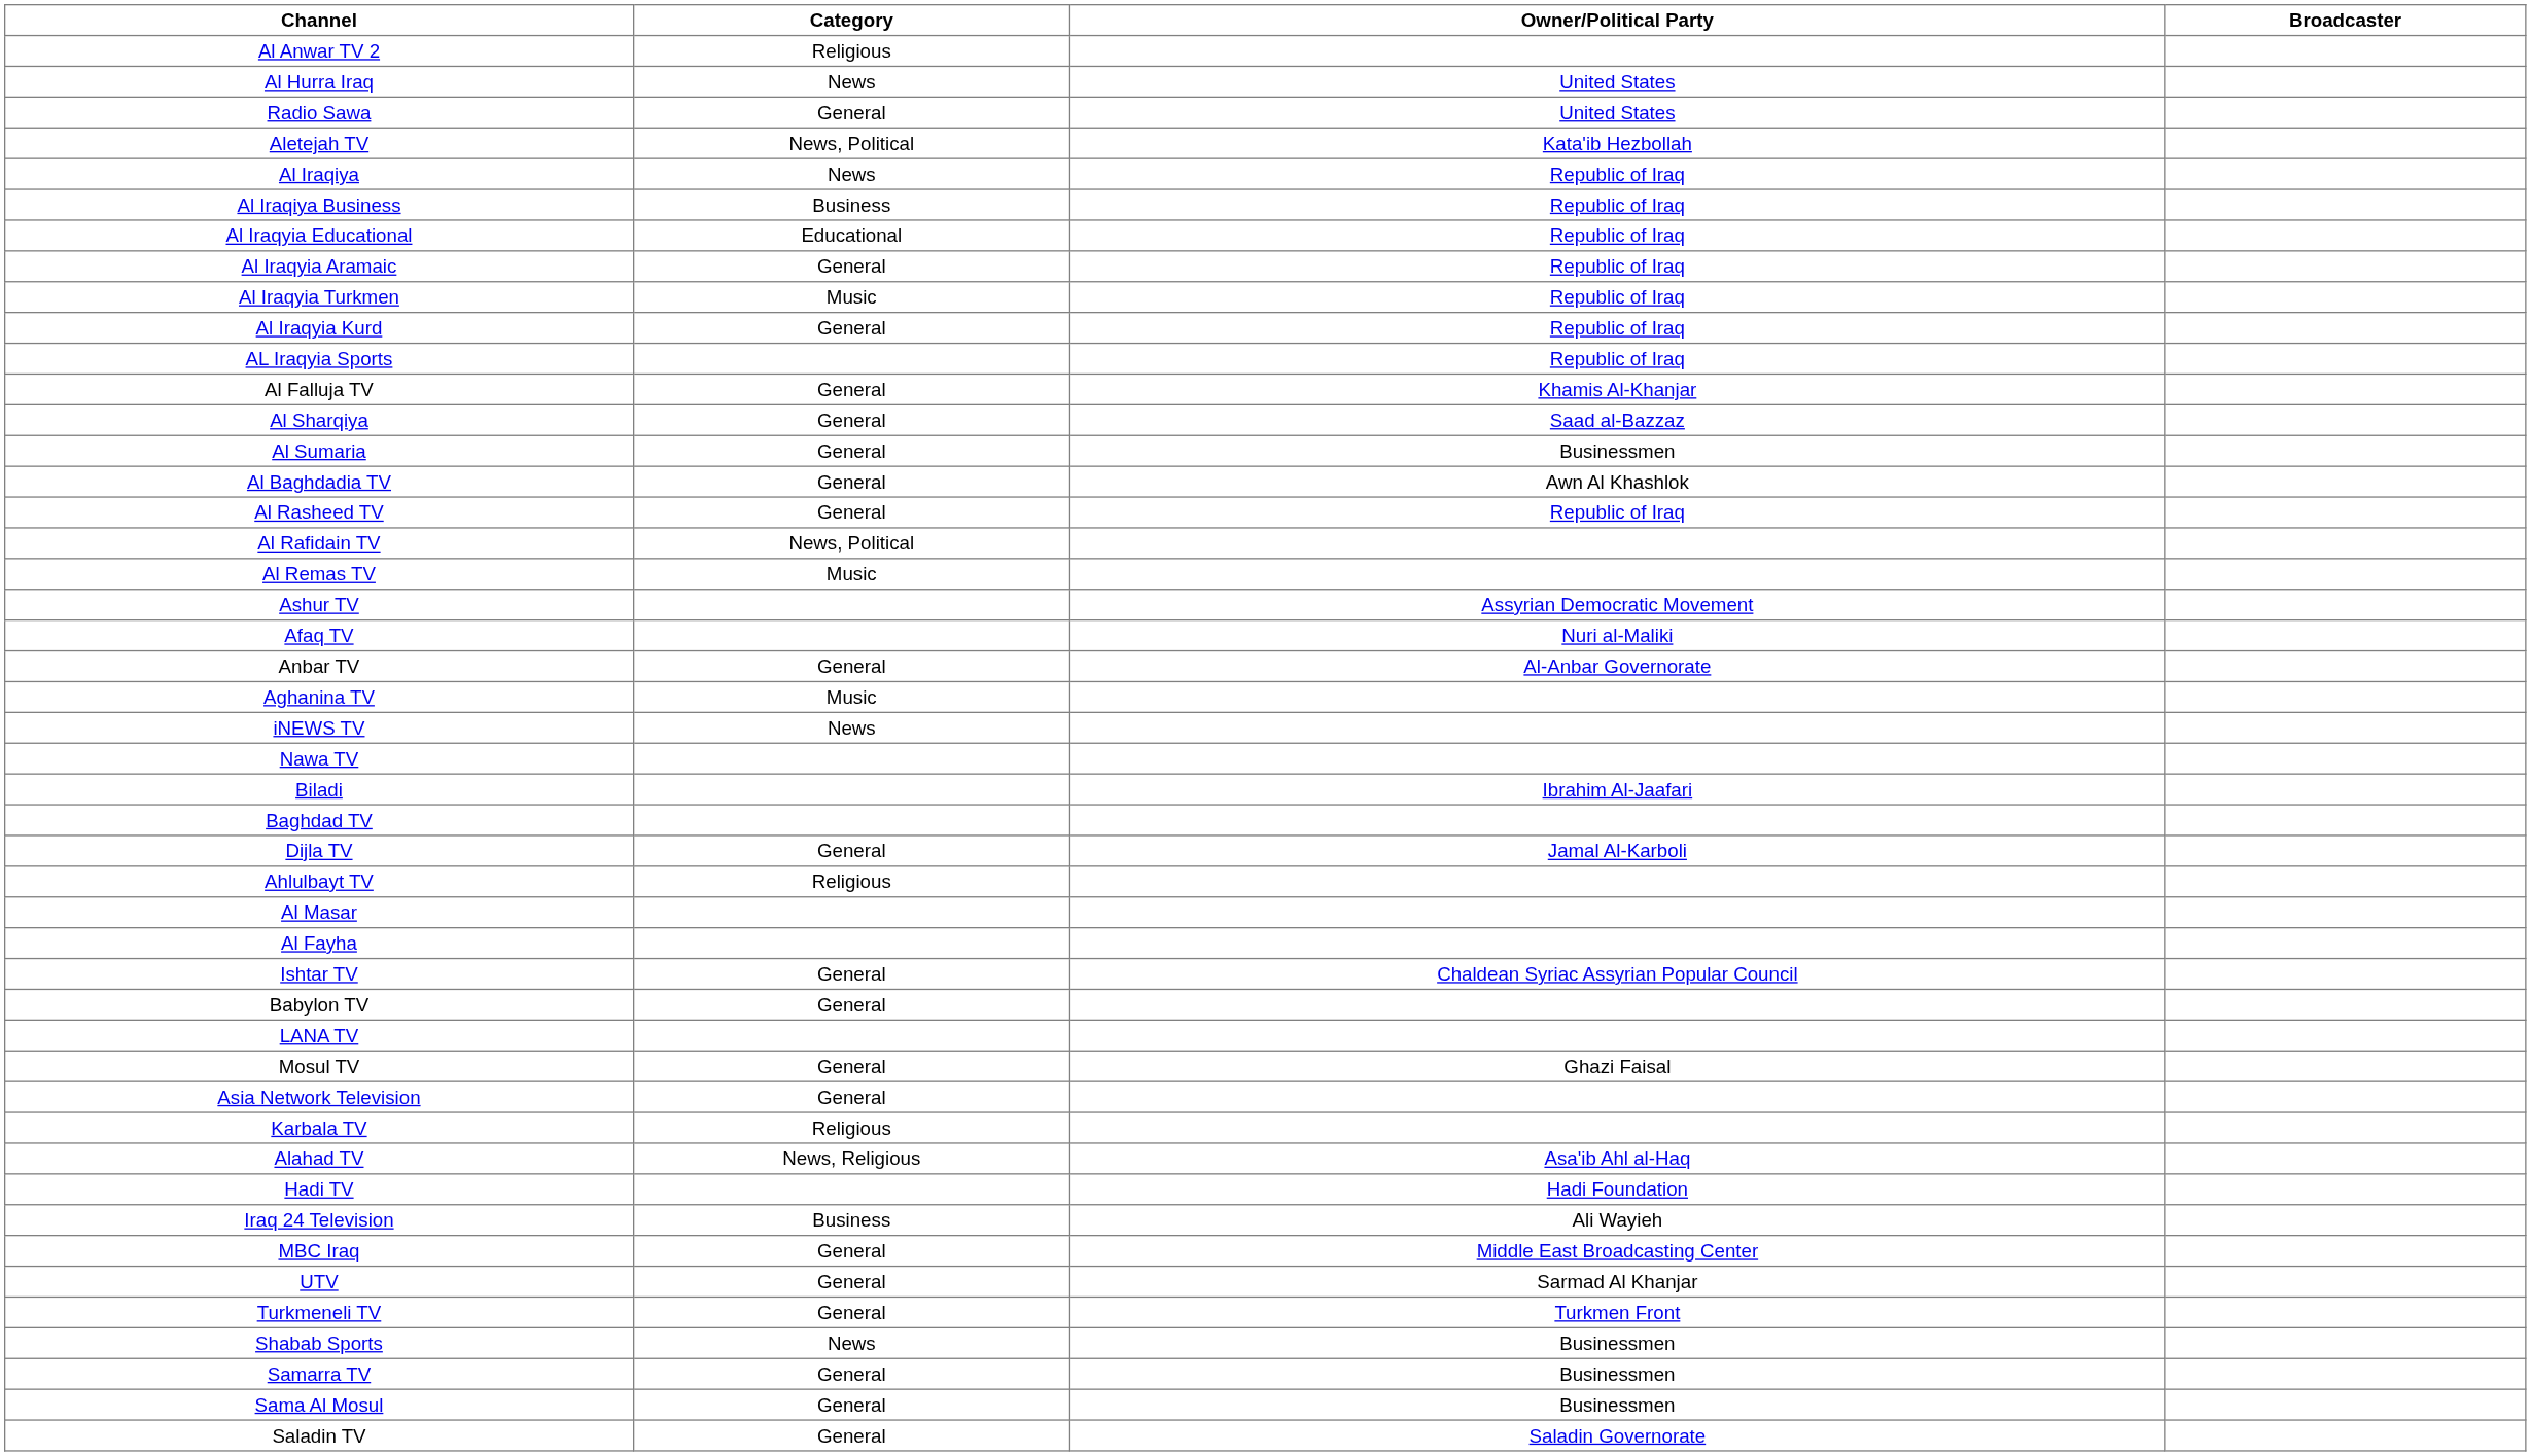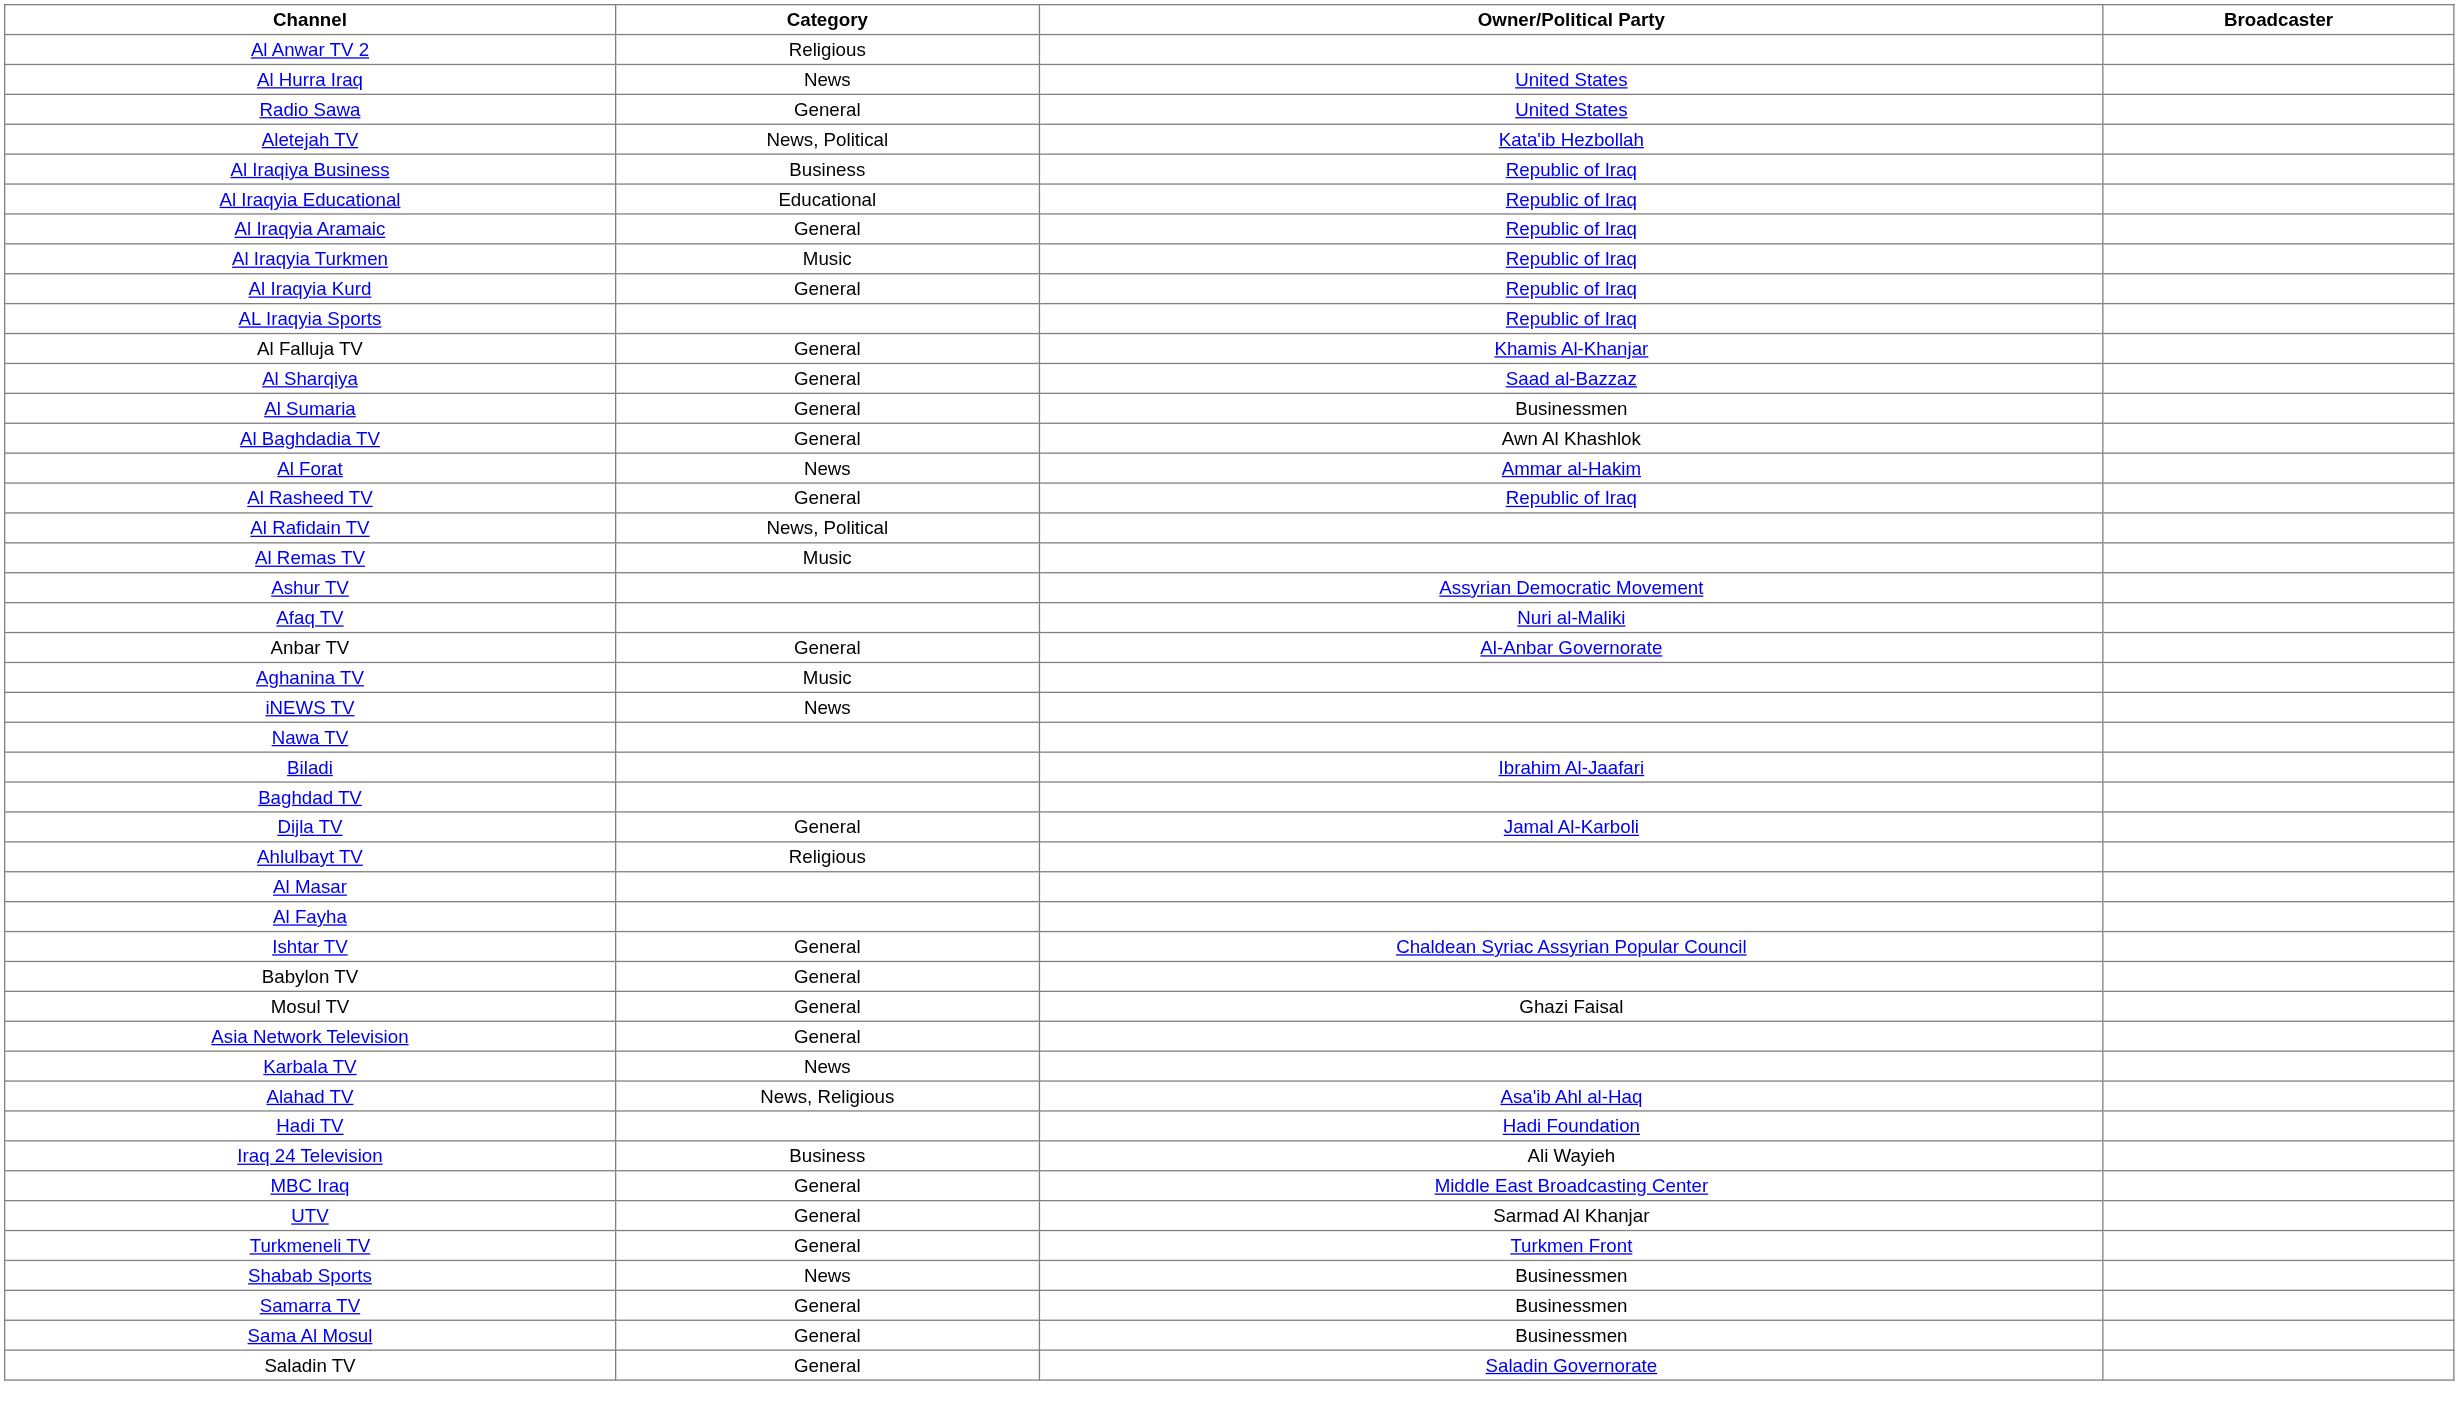- row: Al Iraqiya | News | Republic of Iraq
+ row: Al Forat | News | Ammar al-Hakim
- row: LANA TV
Karbala TV | Category: Religious -> News
